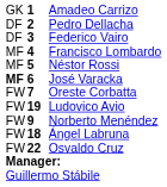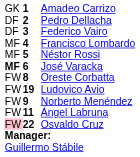Oreste Corbatta | column 2: 7 -> 8
Ángel Labruna | column 2: 18 -> 11
Osvaldo Cruz | column 1: no background -> pink background
